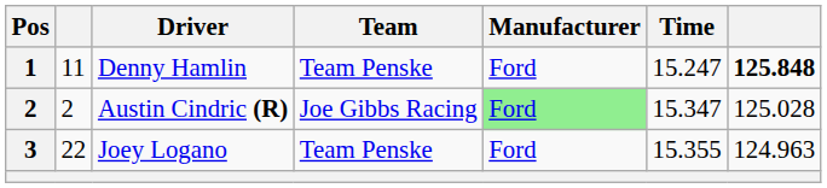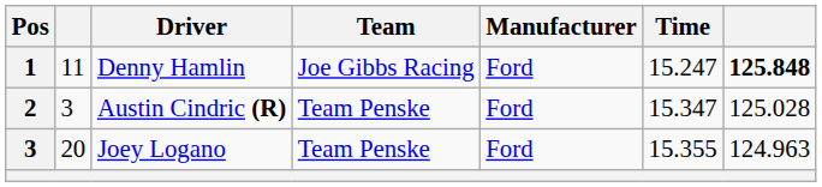Denny Hamlin | Team: Team Penske -> Joe Gibbs Racing
Austin Cindric (R) | column 2: 2 -> 3
Austin Cindric (R) | Team: Joe Gibbs Racing -> Team Penske
Austin Cindric (R) | Manufacturer: lightgreen background -> no background
Joey Logano | column 2: 22 -> 20
